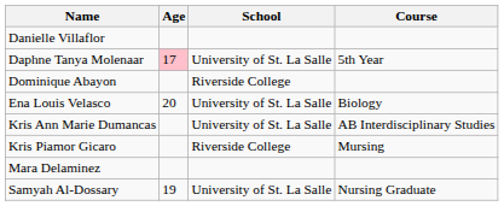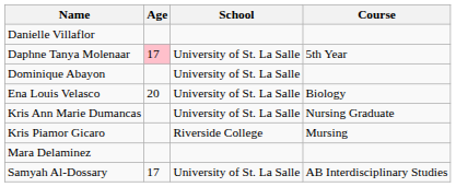Dominique Abayon | School: Riverside College -> University of St. La Salle
Kris Ann Marie Dumancas | Course: AB Interdisciplinary Studies -> Nursing Graduate
Samyah Al-Dossary | Age: 19 -> 17
Samyah Al-Dossary | Course: Nursing Graduate -> AB Interdisciplinary Studies
